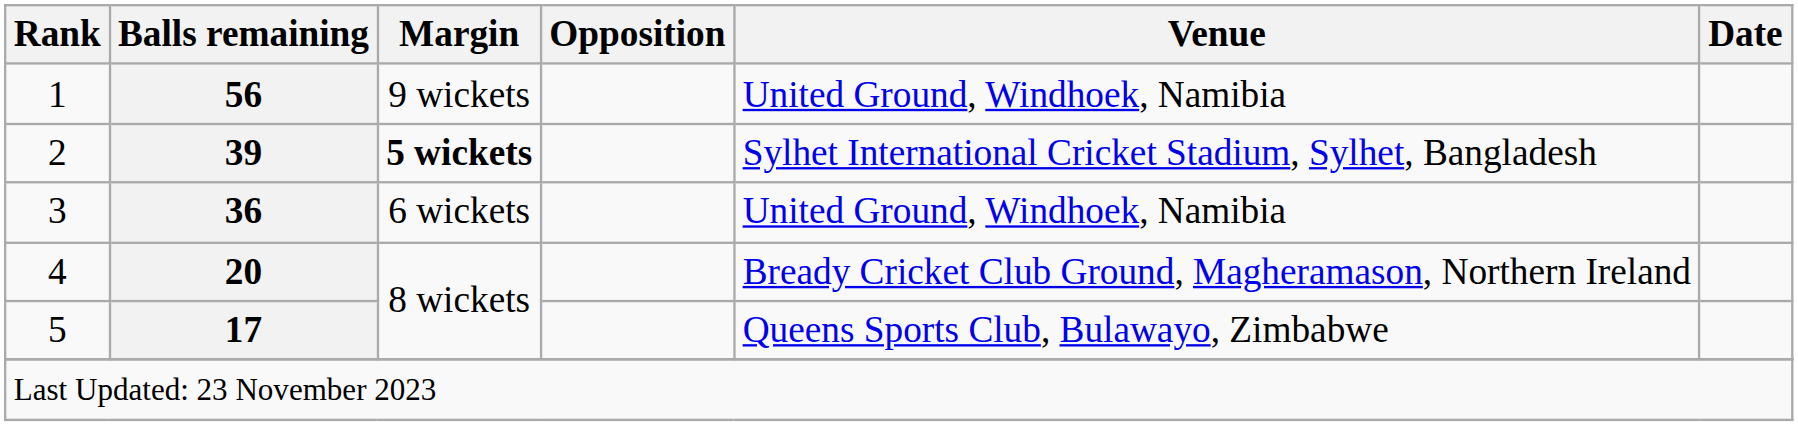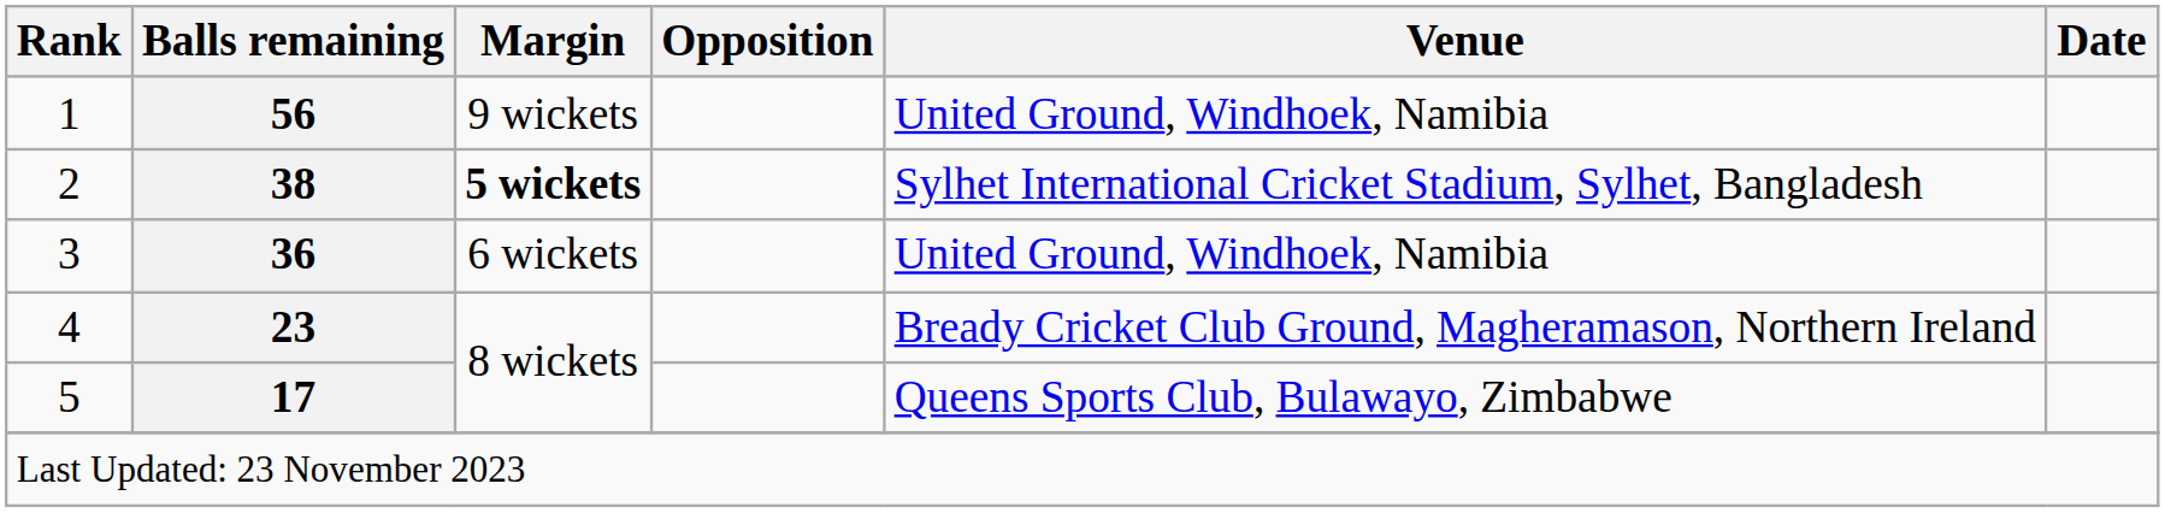2 | Balls remaining: 39 -> 38
4 | Balls remaining: 20 -> 23
